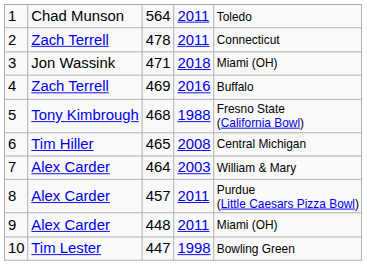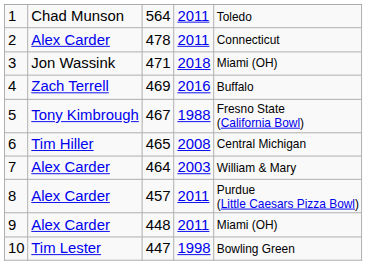2 | column 2: Zach Terrell -> Alex Carder
5 | column 3: 468 -> 467
